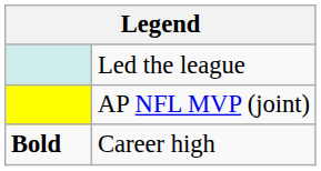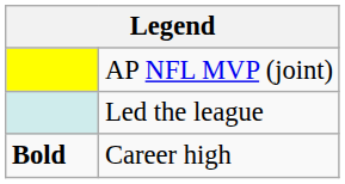rows swapped: AP NFL MVP (joint) <-> Led the league
